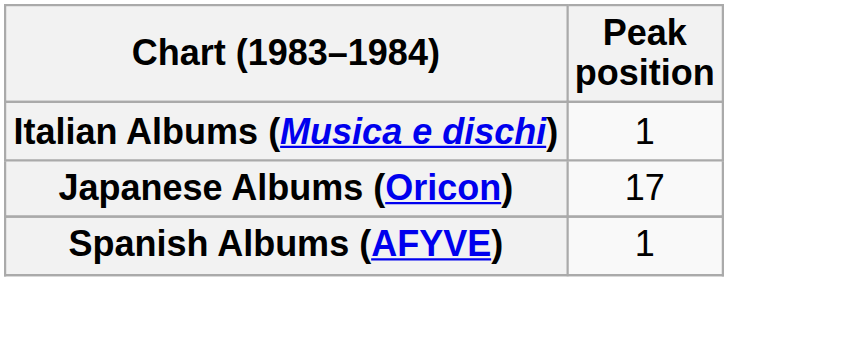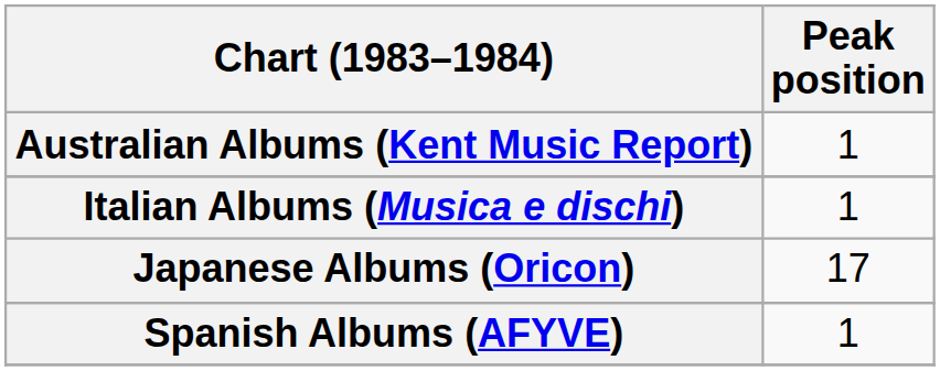+ row: Australian Albums (Kent Music Report) | 1
